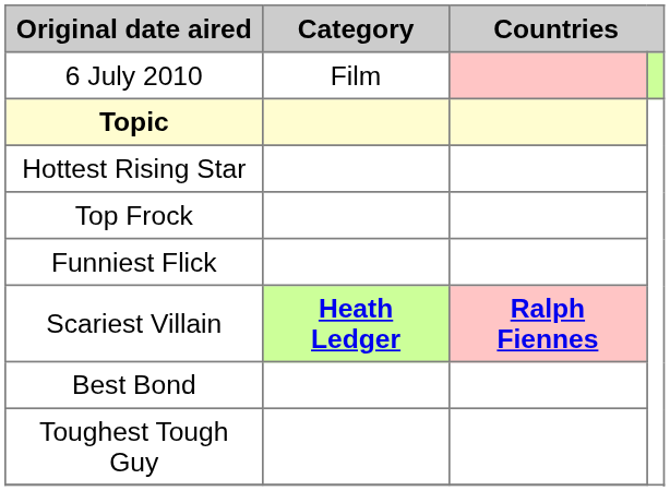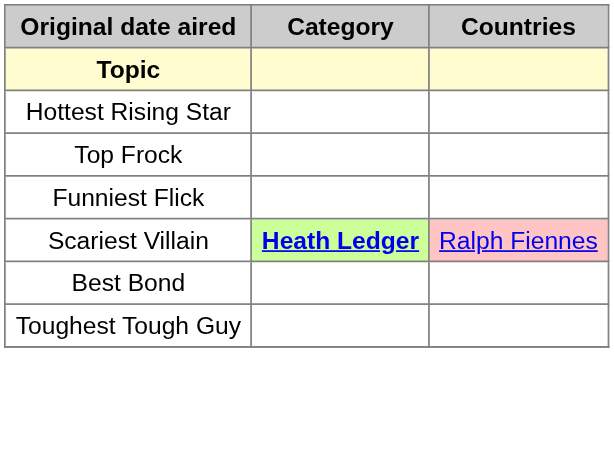- row: 6 July 2010 | Film
Scariest Villain | column 3: bold -> normal
